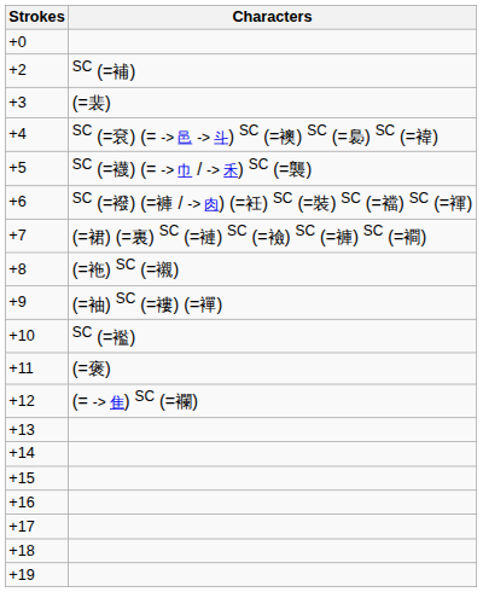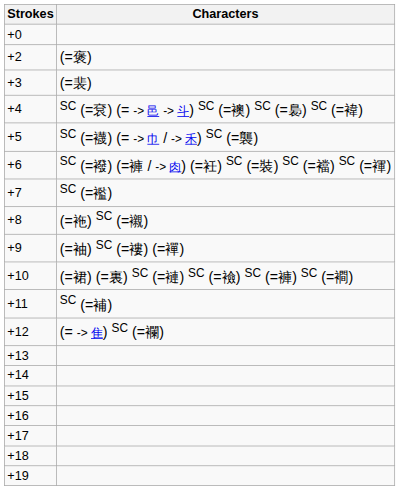+2 | Characters: SC (=補) -> (=褒)
+7 | Characters: (=裙) (=裏) SC (=褳) SC (=襝) SC (=褲) SC (=襇) -> SC (=襤)
+10 | Characters: SC (=襤) -> (=裙) (=裏) SC (=褳) SC (=襝) SC (=褲) SC (=襇)
+11 | Characters: (=褒) -> SC (=補)
